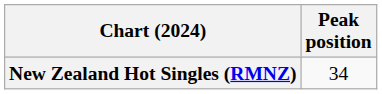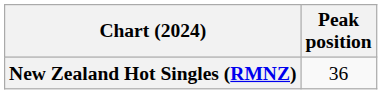New Zealand Hot Singles (RMNZ) | Peak position: 34 -> 36
